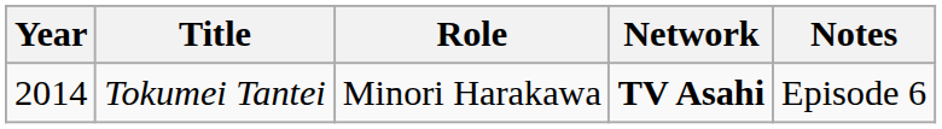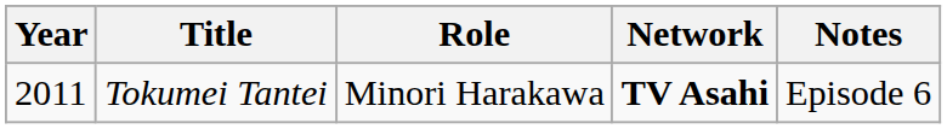Tokumei Tantei | Year: 2014 -> 2011
